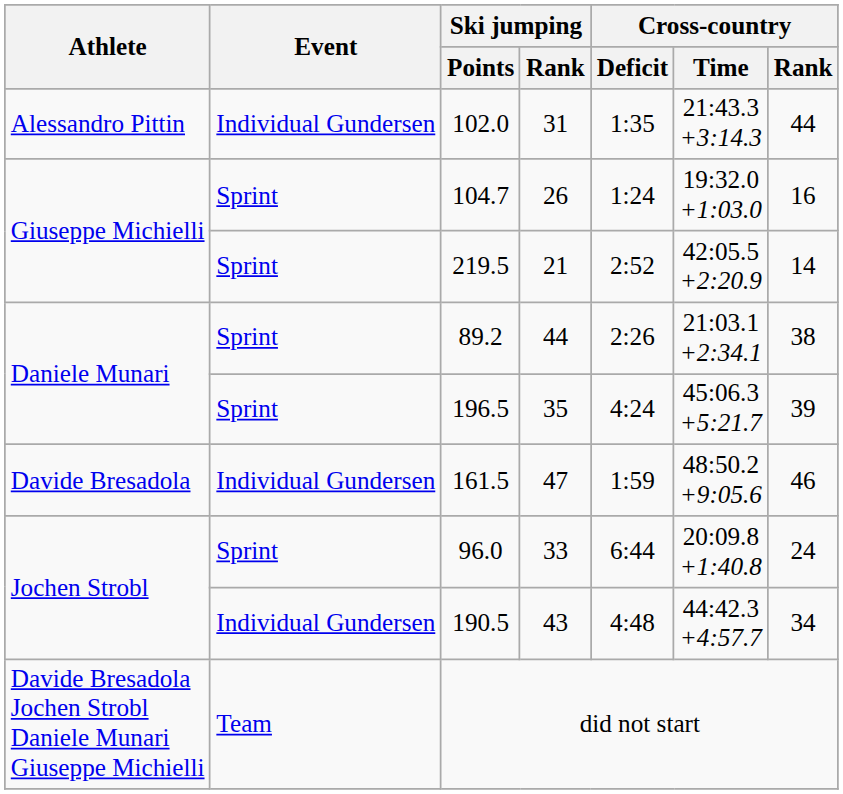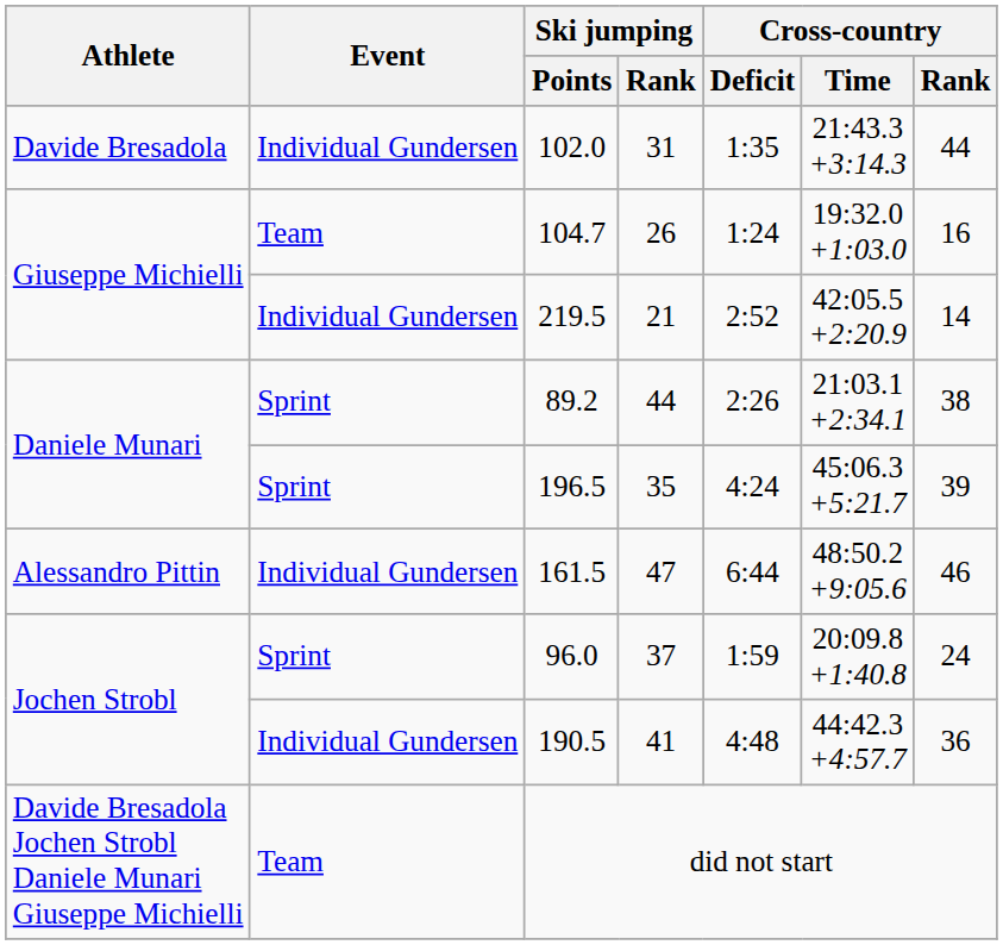102.0 | Athlete: Alessandro Pittin -> Davide Bresadola
104.7 | Event: Sprint -> Team
219.5 | Event: Sprint -> Individual Gundersen
161.5 | Athlete: Davide Bresadola -> Alessandro Pittin
161.5 | Cross-country / Deficit: 1:59 -> 6:44
96.0 | Ski jumping / Rank: 33 -> 37
96.0 | Cross-country / Deficit: 6:44 -> 1:59
190.5 | Ski jumping / Rank: 43 -> 41
190.5 | Cross-country / Rank: 34 -> 36
